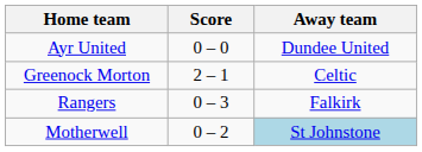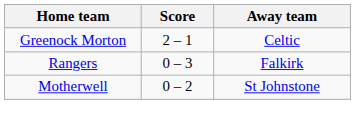- row: Ayr United | 0 – 0 | Dundee United
Motherwell | Away team: lightblue background -> no background
